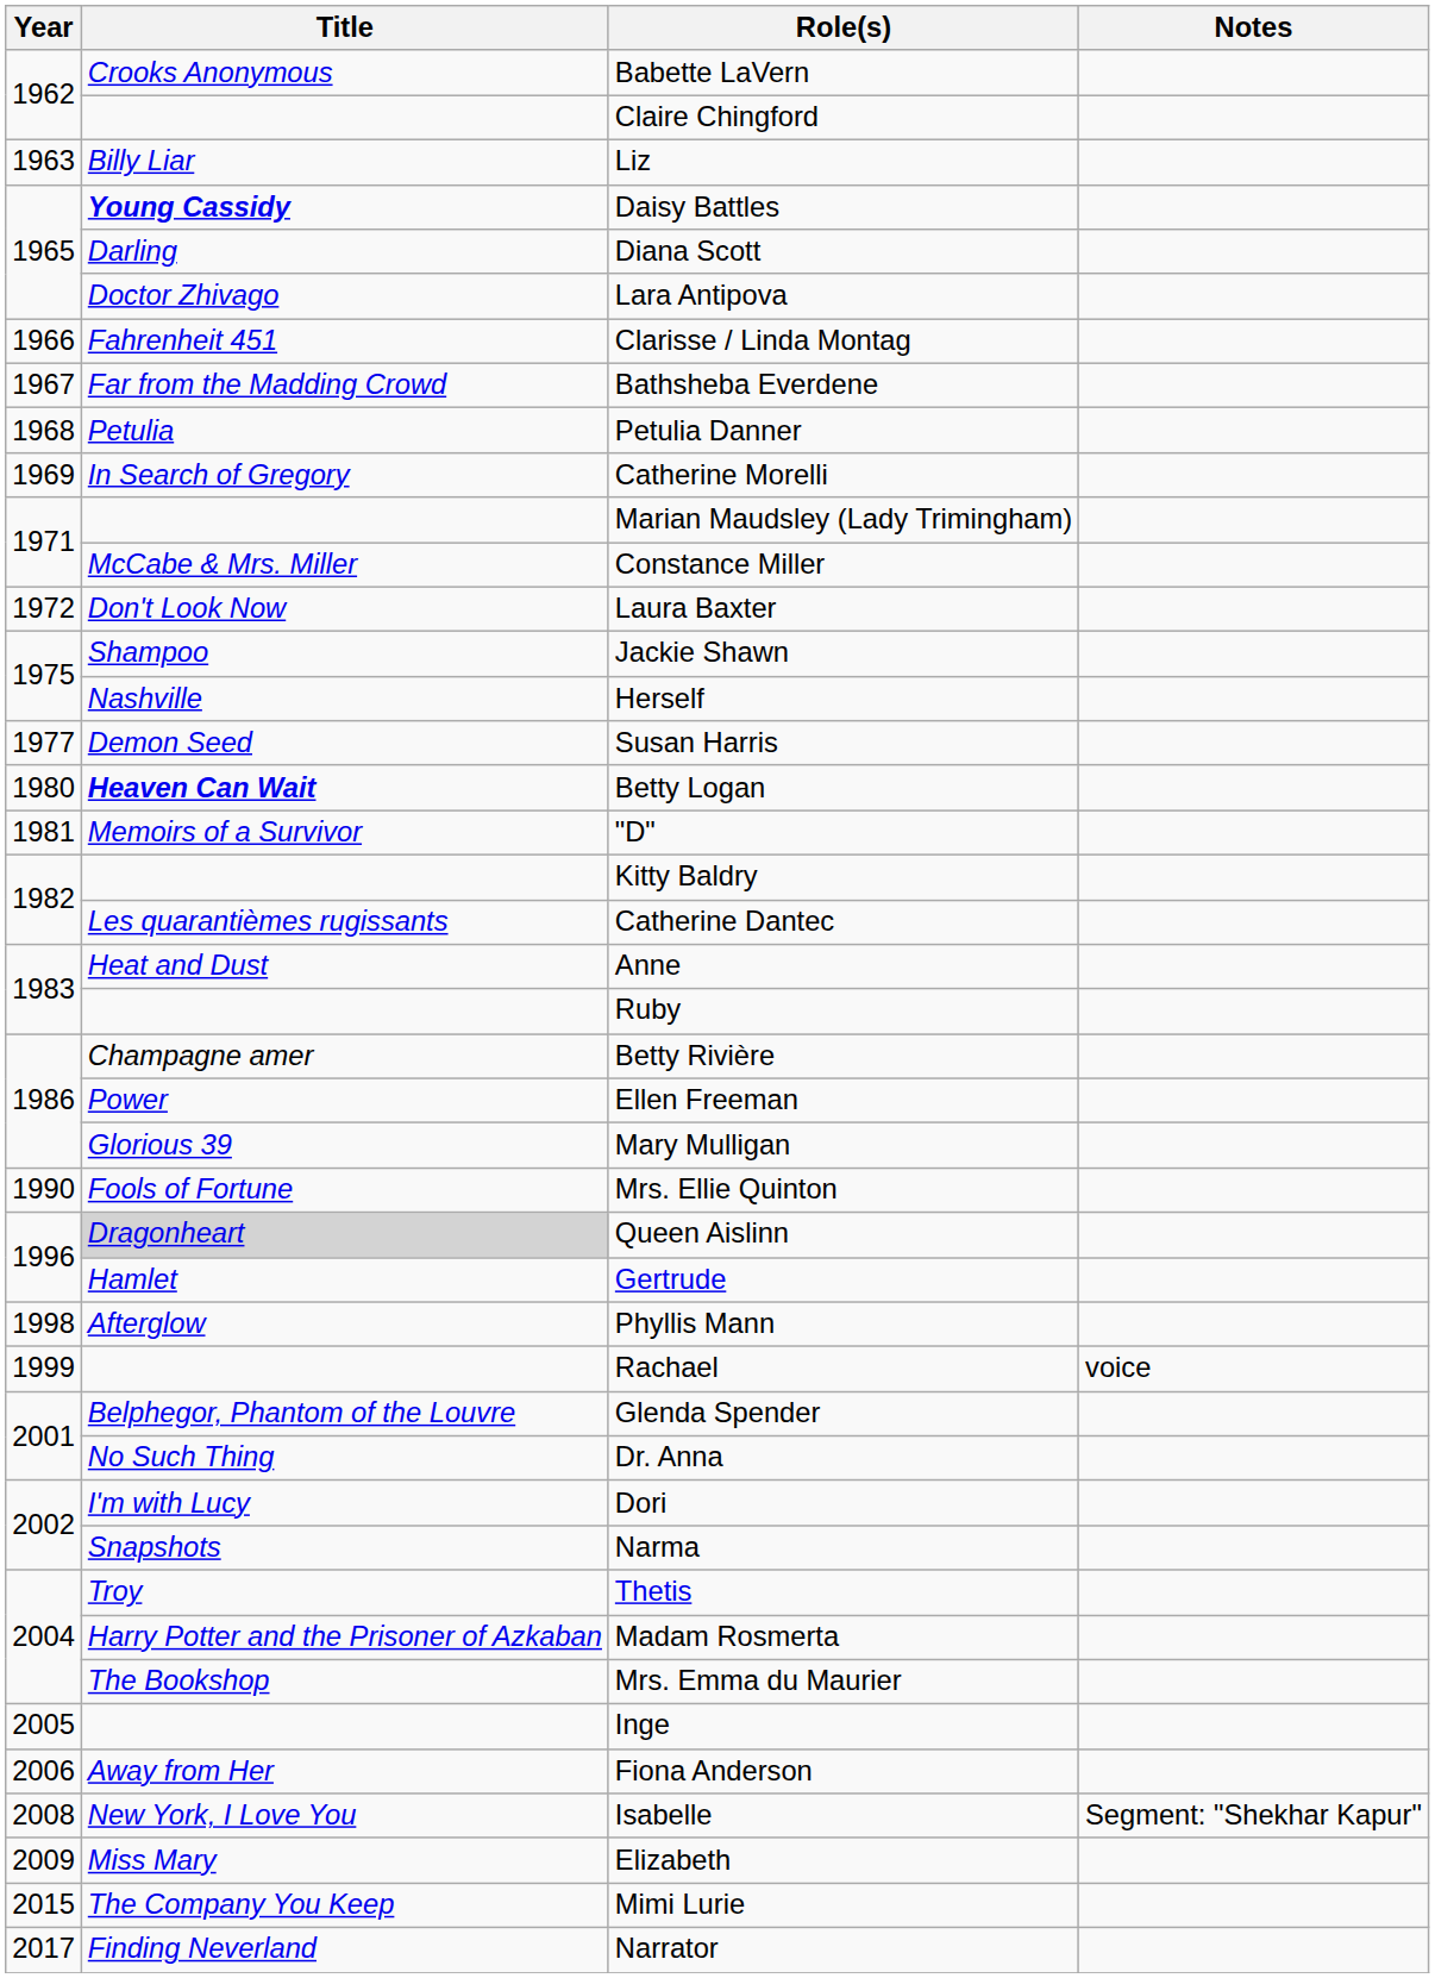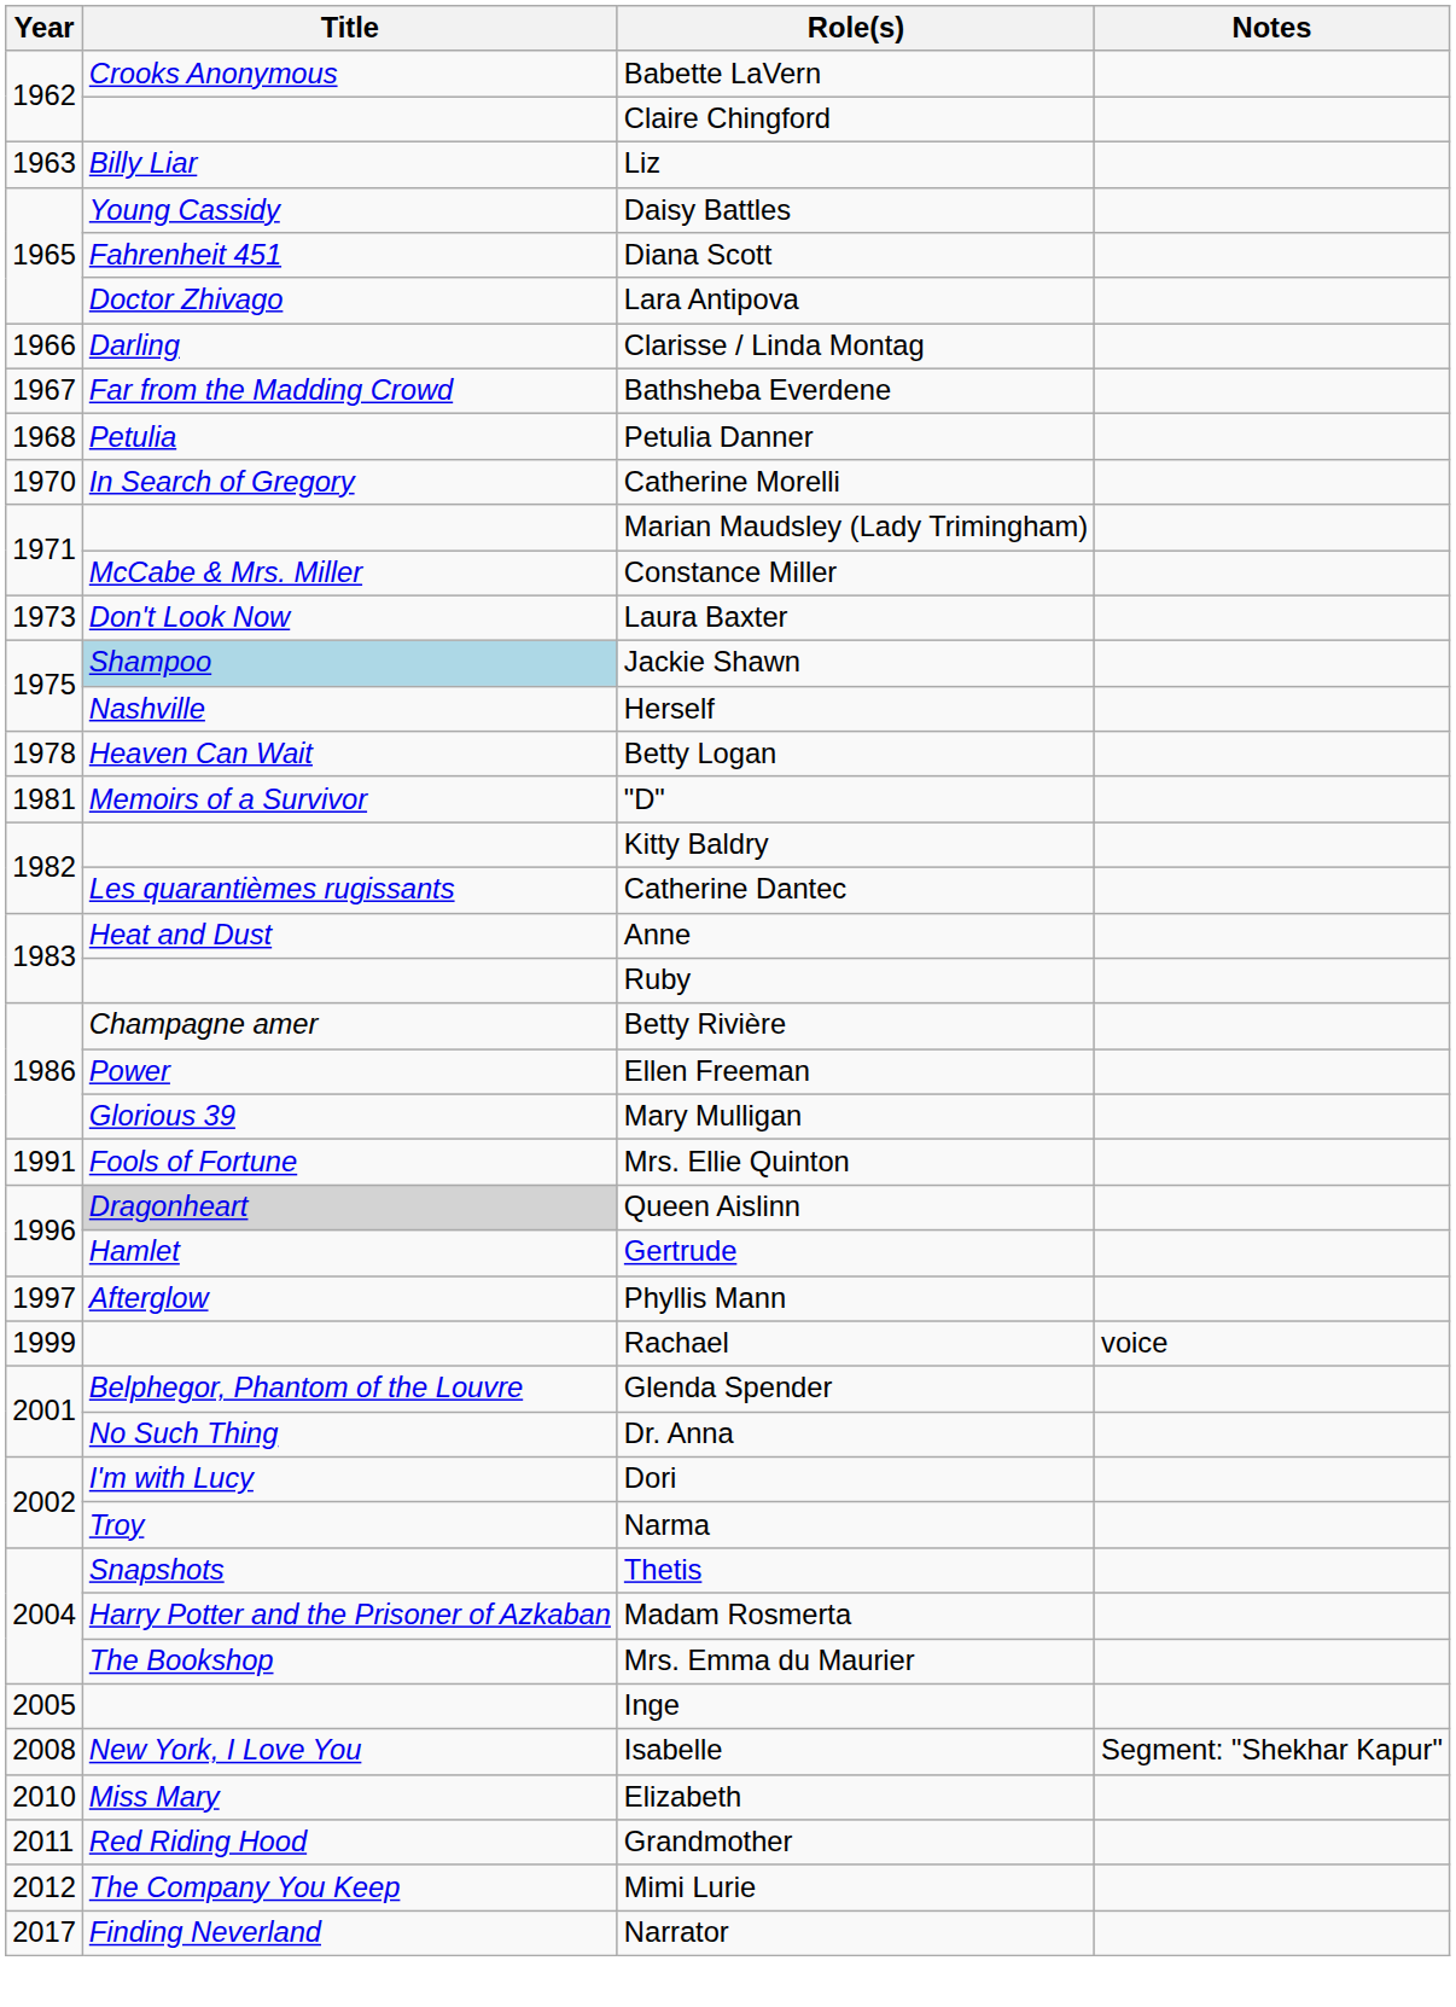Daisy Battles | Title: bold -> normal
Diana Scott | Title: Darling -> Fahrenheit 451
Clarisse / Linda Montag | Title: Fahrenheit 451 -> Darling
Catherine Morelli | Year: 1969 -> 1970
Laura Baxter | Year: 1972 -> 1973
Jackie Shawn | Title: no background -> lightblue background
- row: 1977 | Demon Seed | Susan Harris
Betty Logan | Year: 1980 -> 1978
Betty Logan | Title: bold -> normal
Mrs. Ellie Quinton | Year: 1990 -> 1991
Phyllis Mann | Year: 1998 -> 1997
Narma | Title: Snapshots -> Troy
Thetis | Title: Troy -> Snapshots
- row: 2006 | Away from Her | Fiona Anderson
Elizabeth | Year: 2009 -> 2010
+ row: 2011 | Red Riding Hood | Grandmother
Mimi Lurie | Year: 2015 -> 2012
